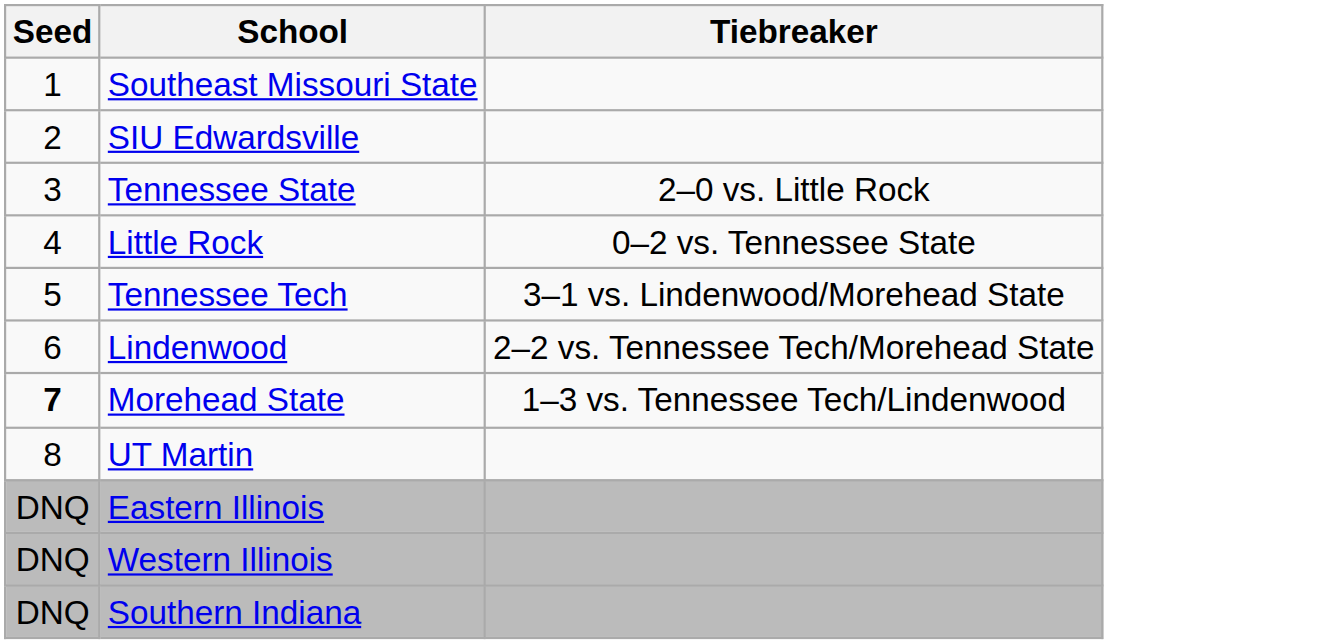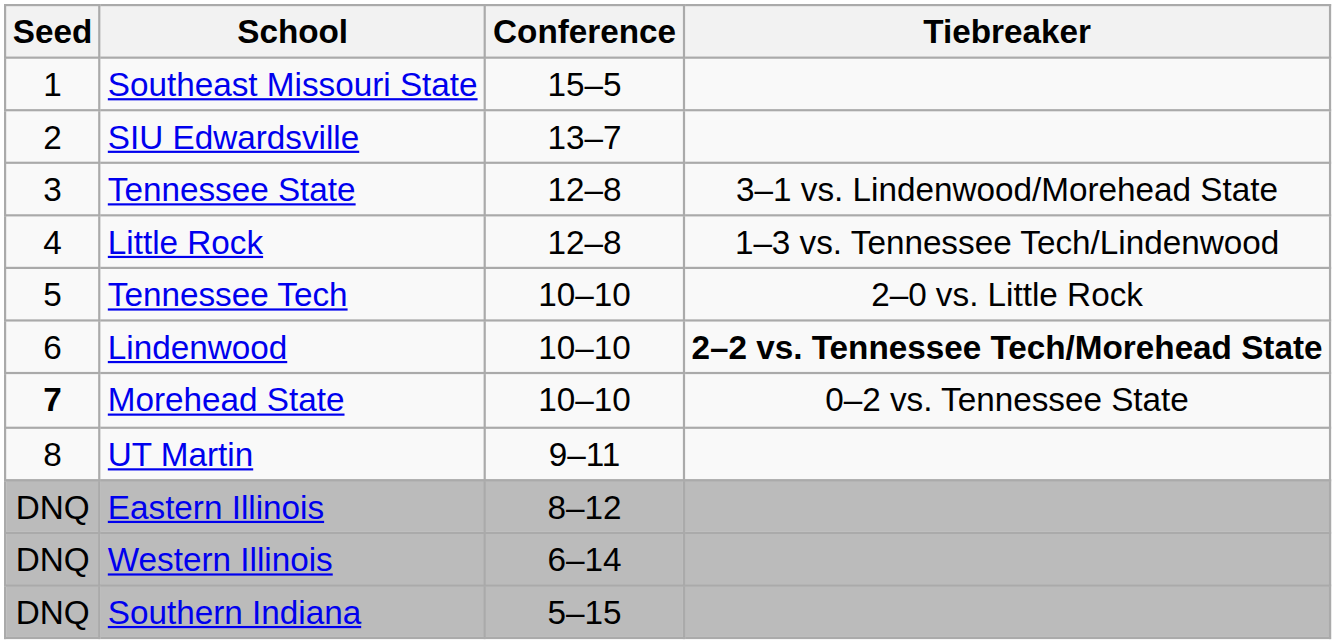+ column: Conference | 15–5 | 13–7 | 12–8 | 12–8 | 10–10 | 10–10 | 10–10 | 9–11 | 8–12 | 6–14 | 5–15
Tennessee State | Tiebreaker: 2–0 vs. Little Rock -> 3–1 vs. Lindenwood/Morehead State
Little Rock | Tiebreaker: 0–2 vs. Tennessee State -> 1–3 vs. Tennessee Tech/Lindenwood
Tennessee Tech | Tiebreaker: 3–1 vs. Lindenwood/Morehead State -> 2–0 vs. Little Rock
Lindenwood | Tiebreaker: normal -> bold
Morehead State | Tiebreaker: 1–3 vs. Tennessee Tech/Lindenwood -> 0–2 vs. Tennessee State
